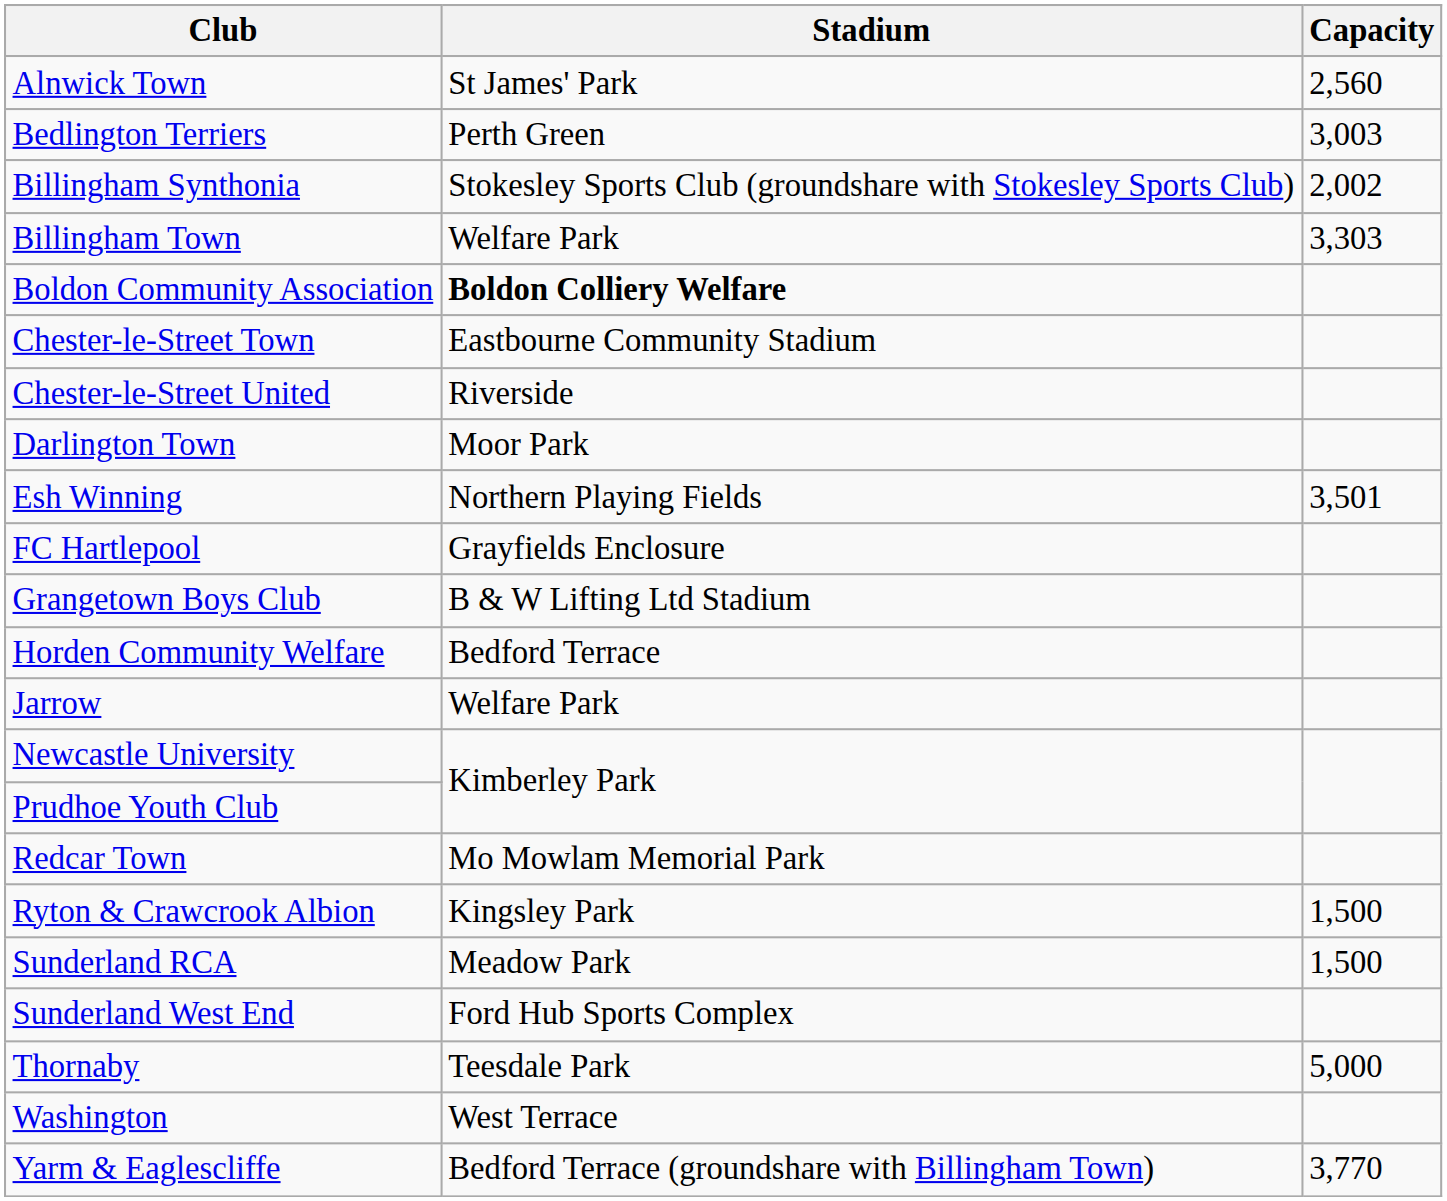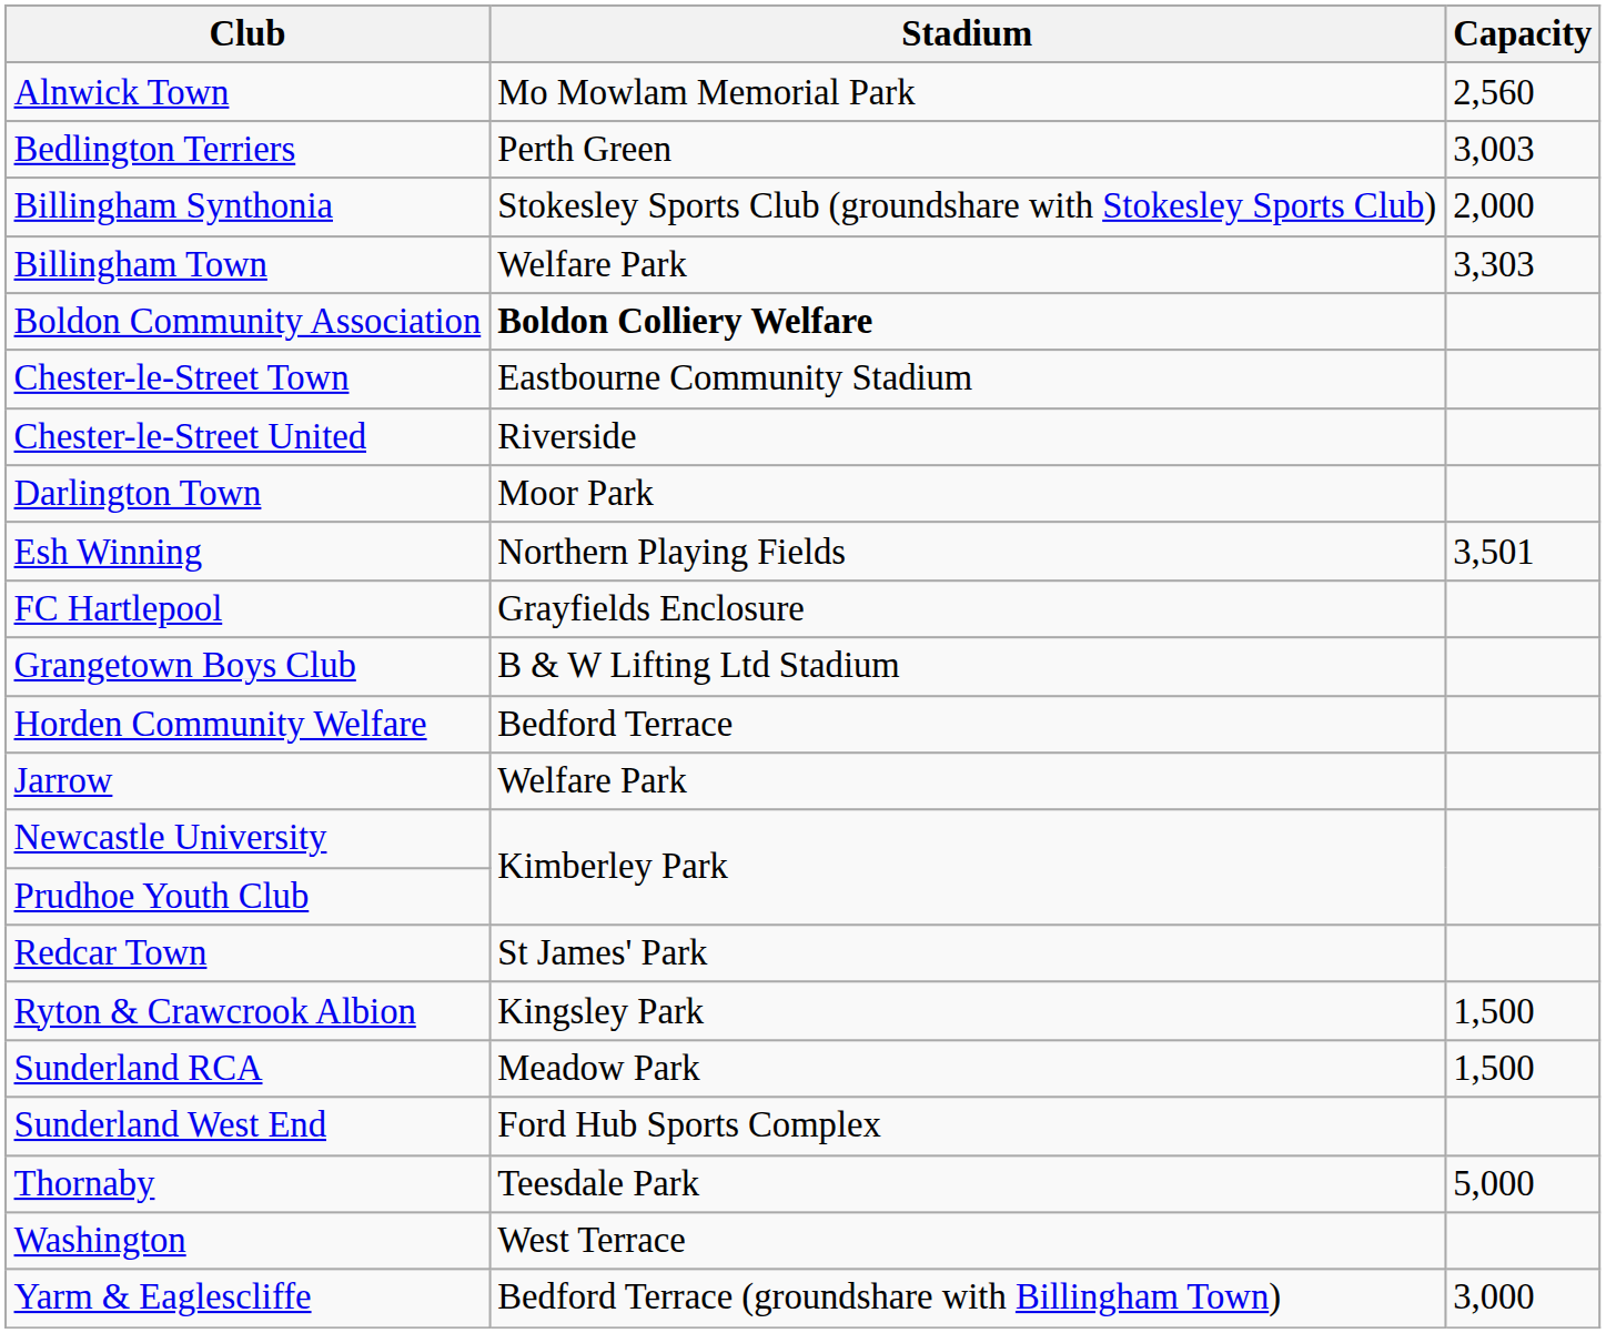Alnwick Town | Stadium: St James' Park -> Mo Mowlam Memorial Park
Billingham Synthonia | Capacity: 2,002 -> 2,000
Redcar Town | Stadium: Mo Mowlam Memorial Park -> St James' Park
Yarm & Eaglescliffe | Capacity: 3,770 -> 3,000
